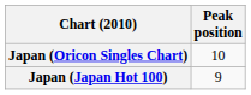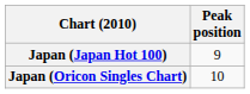rows swapped: Japan (Oricon Singles Chart) <-> Japan (Japan Hot 100)
